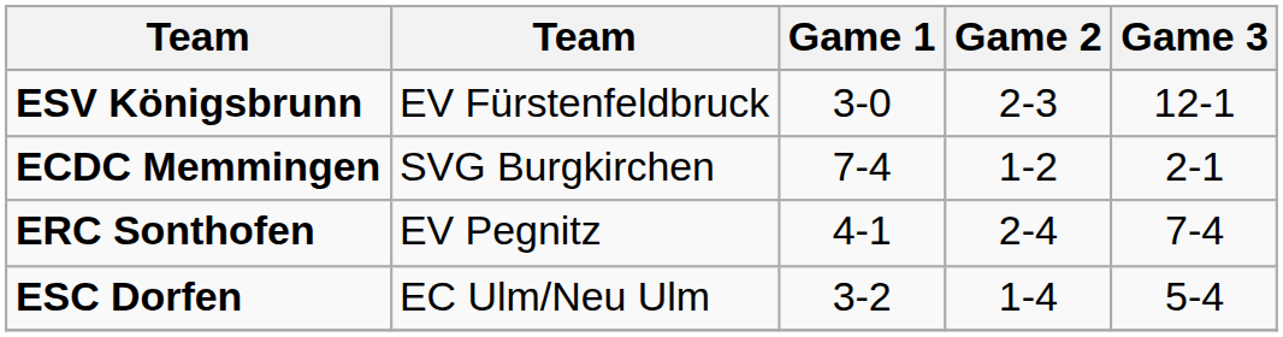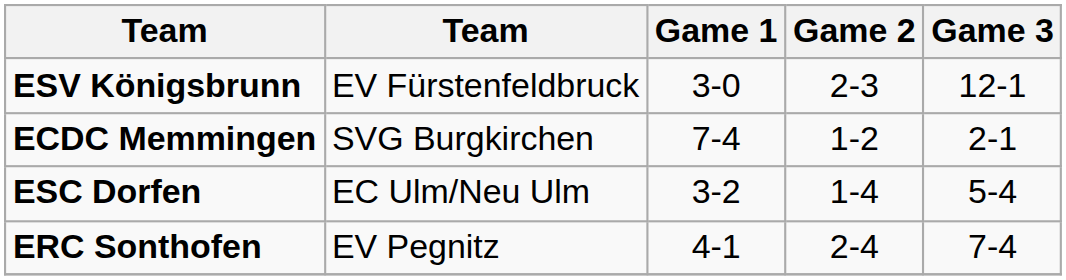rows swapped: ESC Dorfen <-> ERC Sonthofen
